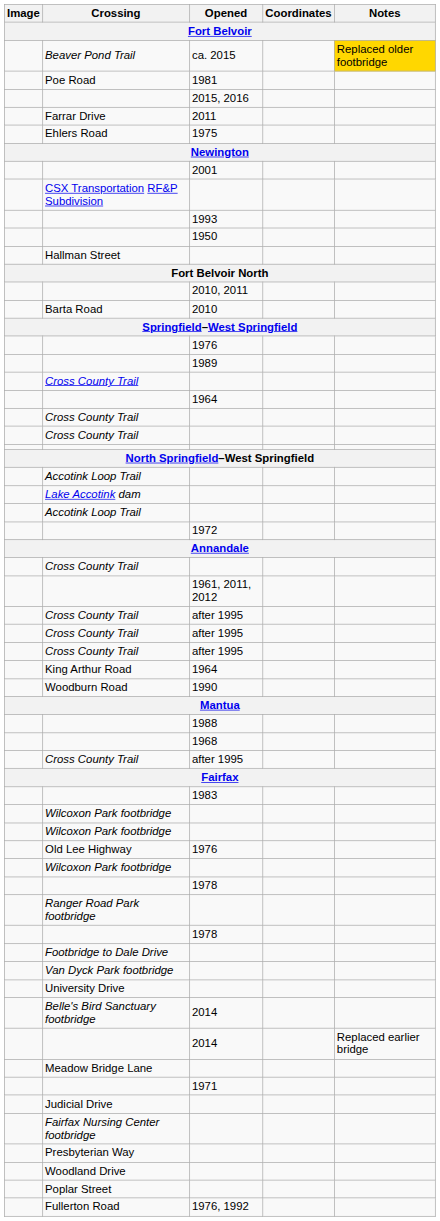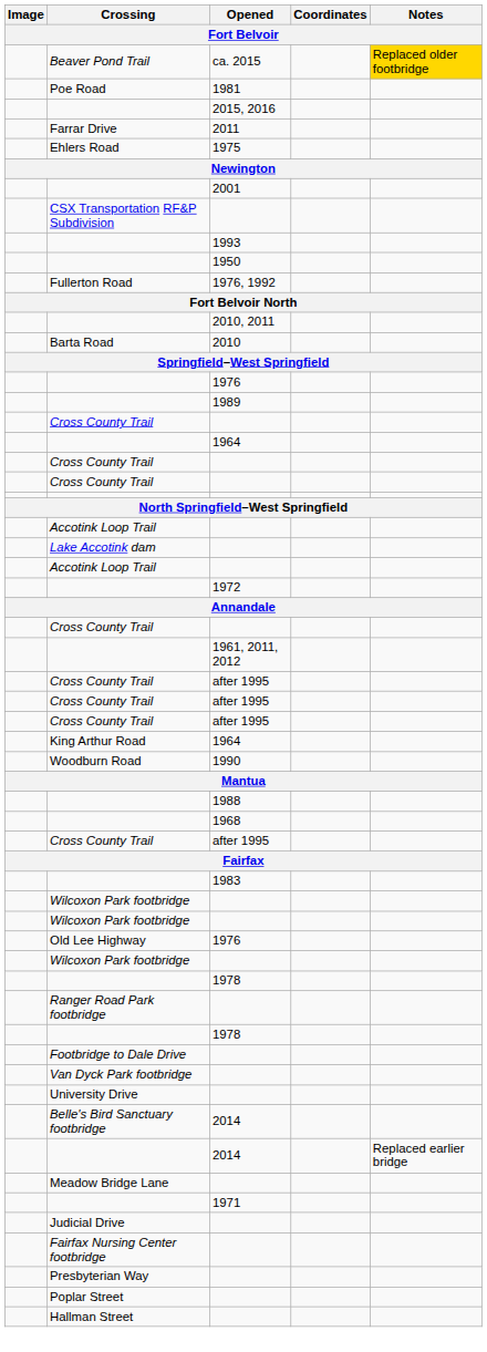rows swapped: Fullerton Road <-> Hallman Street
- row: Woodland Drive
